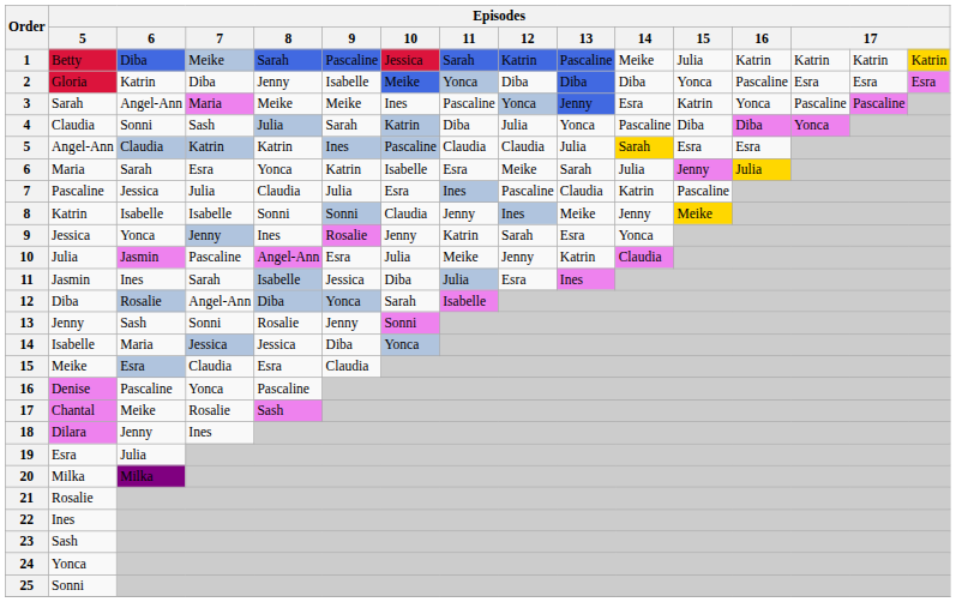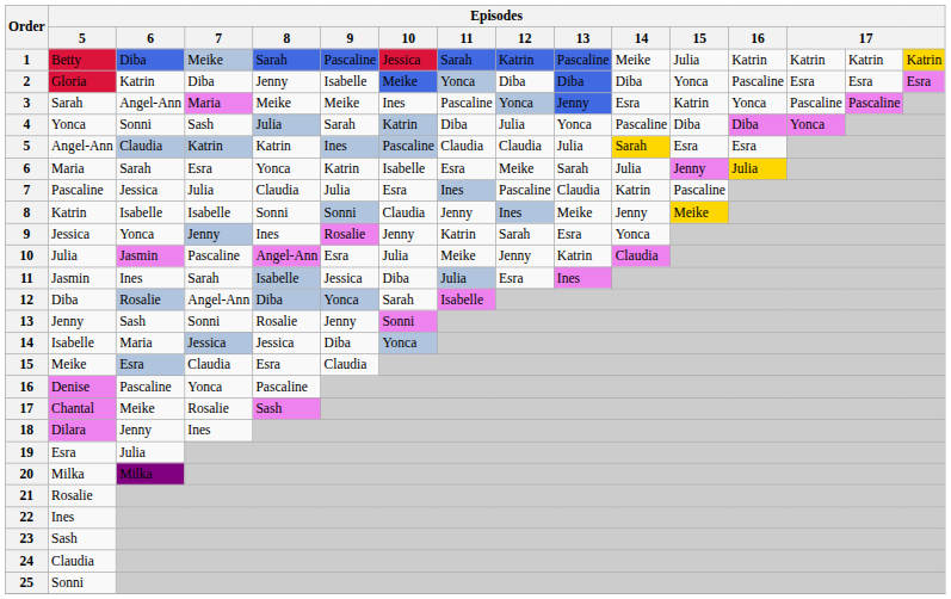4 | Episodes / 5: Claudia -> Yonca
24 | Episodes / 5: Yonca -> Claudia
